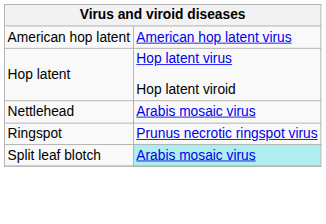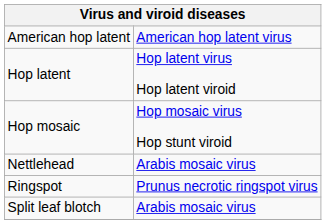+ row: Hop mosaic | Hop mosaic virus Hop stunt viroid
Split leaf blotch | column 2: paleturquoise background -> no background
